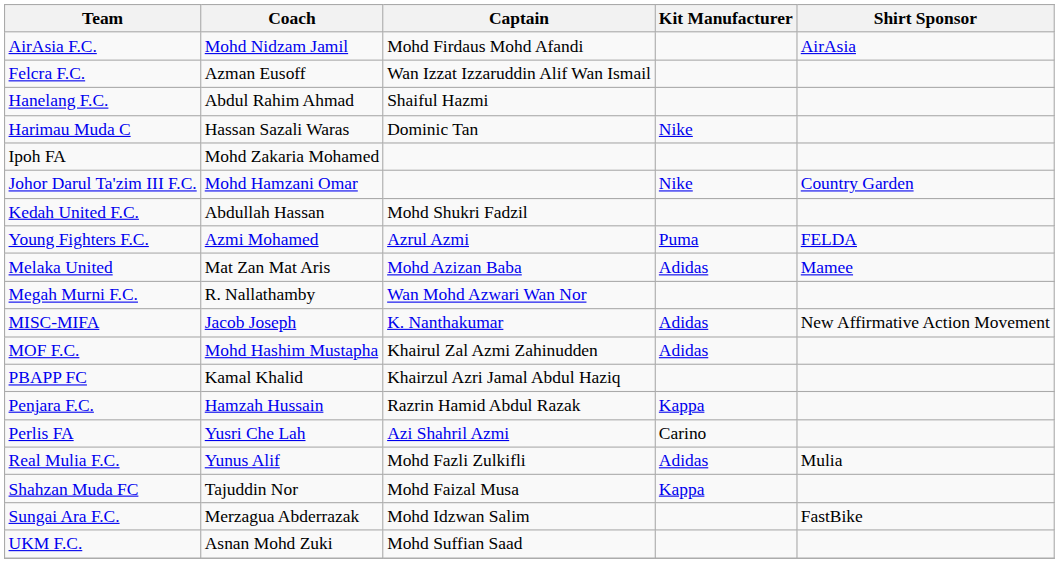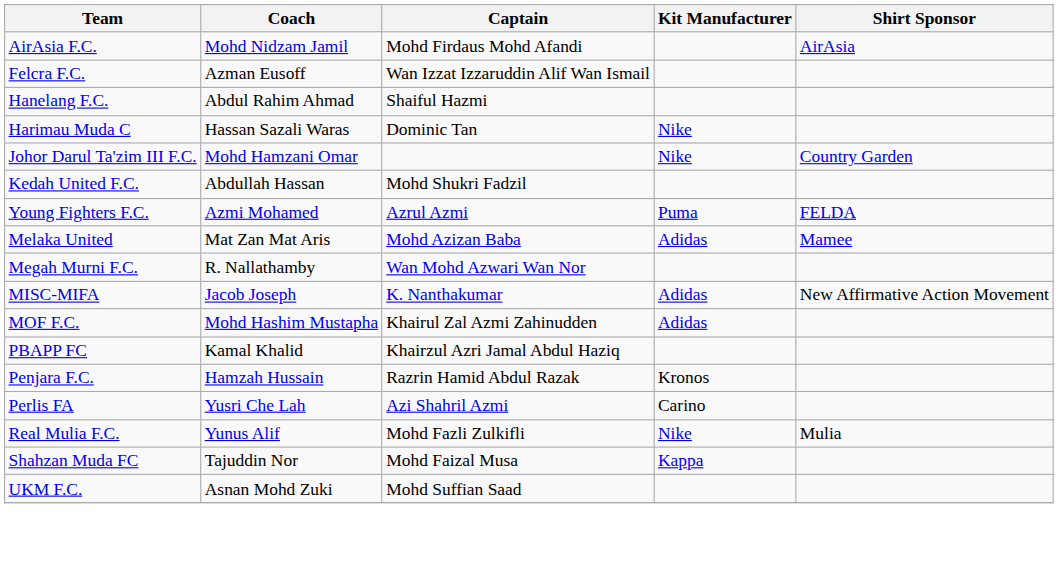- row: Ipoh FA | Mohd Zakaria Mohamed
Penjara F.C. | Kit Manufacturer: Kappa -> Kronos
Real Mulia F.C. | Kit Manufacturer: Adidas -> Nike
- row: Sungai Ara F.C. | Merzagua Abderrazak | Mohd Idzwan Salim | FastBike
